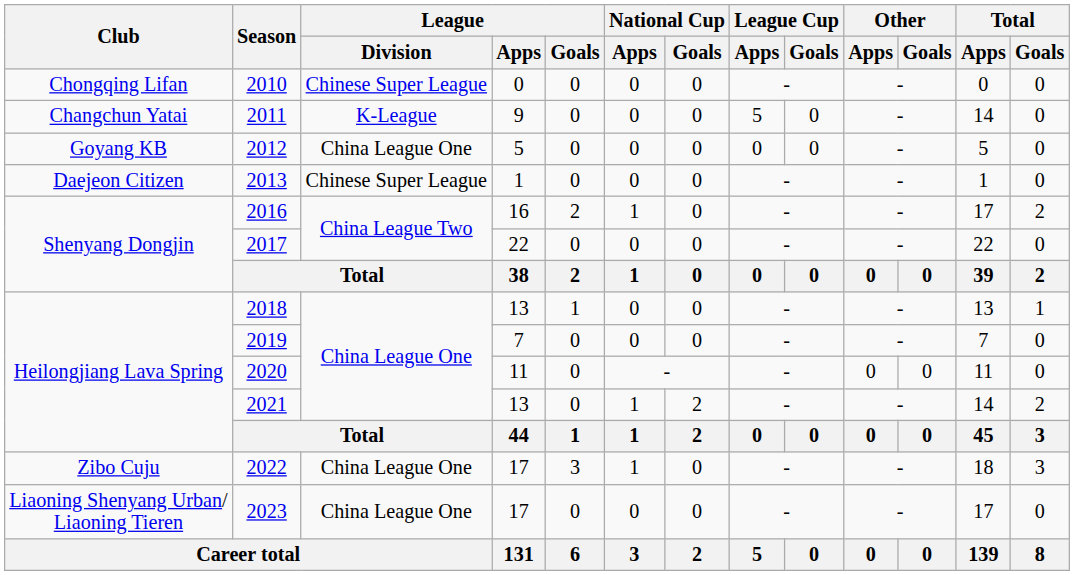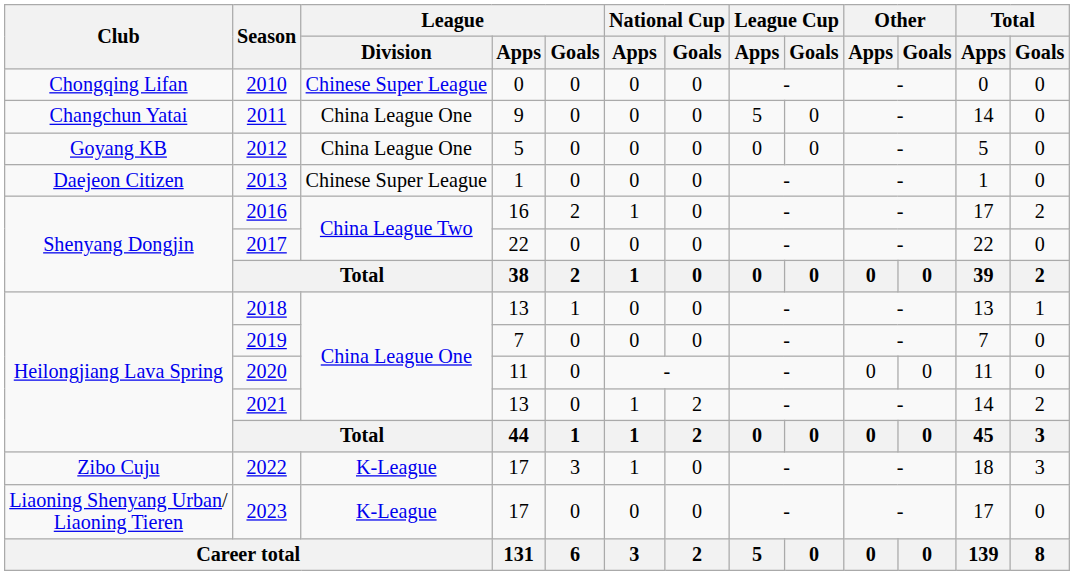2011 | League / Division: K-League -> China League One
2022 | League / Division: China League One -> K-League
2023 | League / Division: China League One -> K-League
